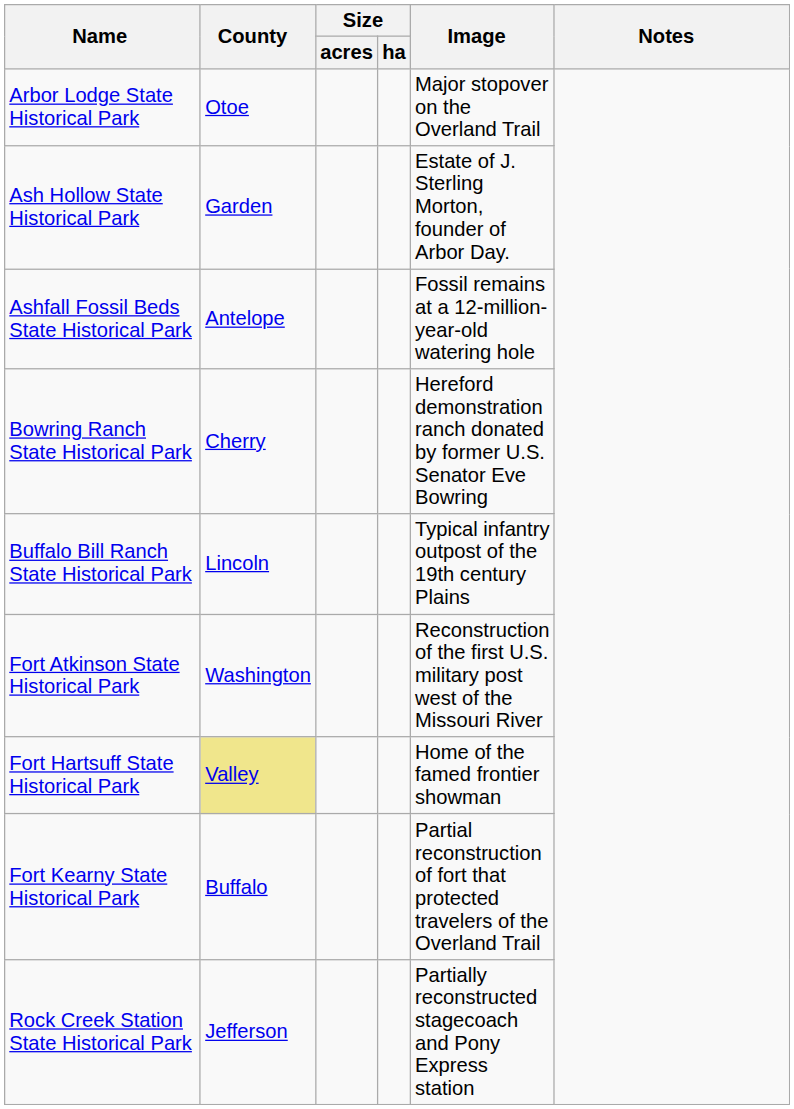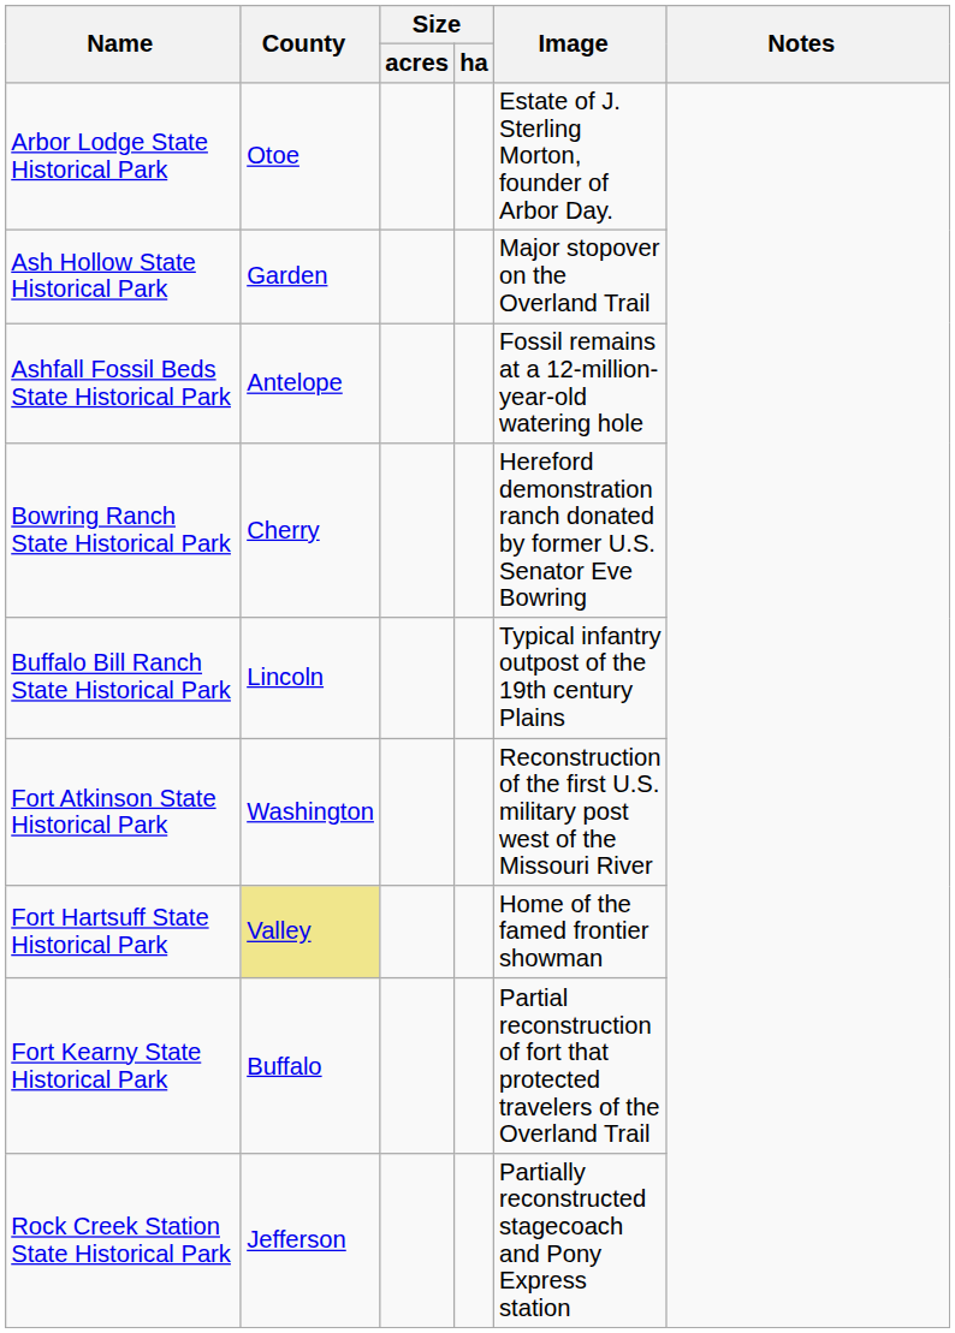Arbor Lodge State Historical Park | Image: Major stopover on the Overland Trail -> Estate of J. Sterling Morton, founder of Arbor Day.
Ash Hollow State Historical Park | Image: Estate of J. Sterling Morton, founder of Arbor Day. -> Major stopover on the Overland Trail
